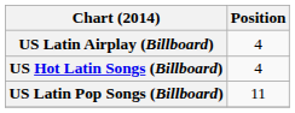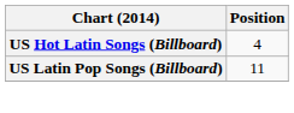- row: US Latin Airplay (Billboard) | 4
